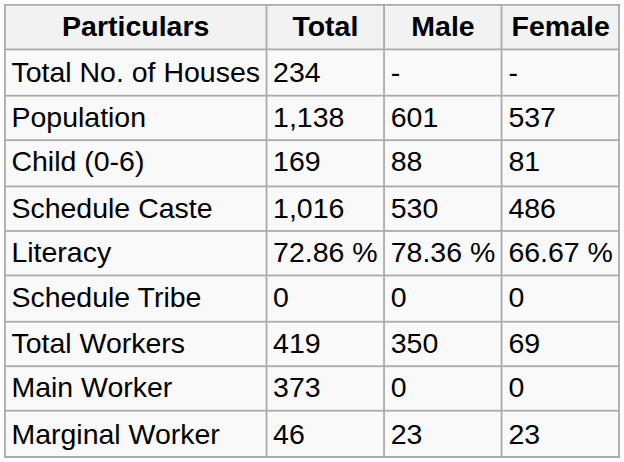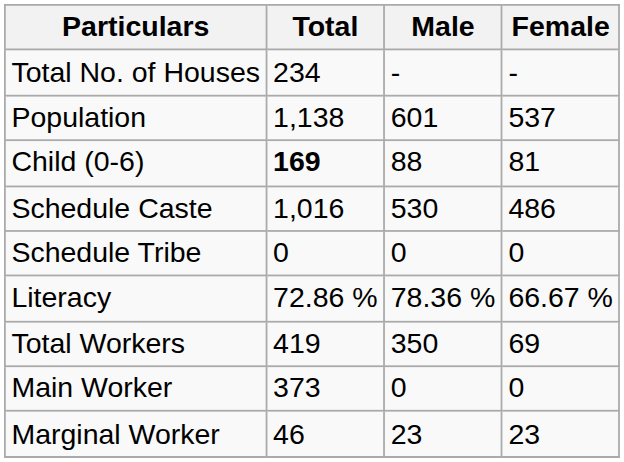Child (0-6) | Total: normal -> bold
rows swapped: Schedule Tribe <-> Literacy
